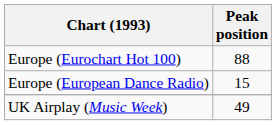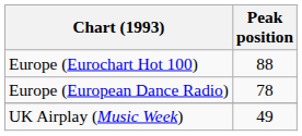Europe (European Dance Radio) | Peak position: 15 -> 78
